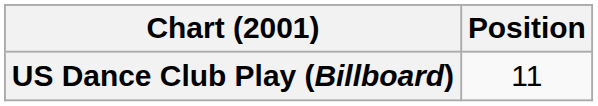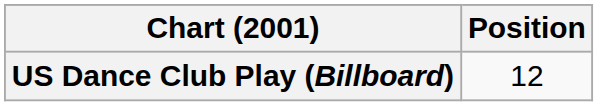US Dance Club Play (Billboard) | Position: 11 -> 12
